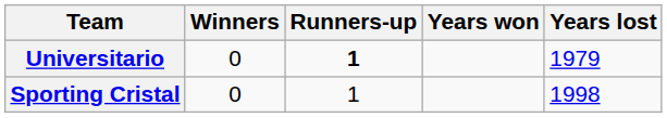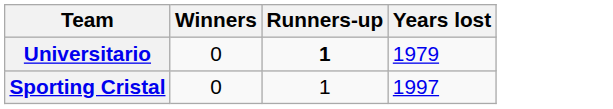- column: Years won
Sporting Cristal | Years lost: 1998 -> 1997
